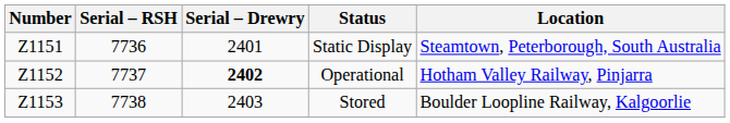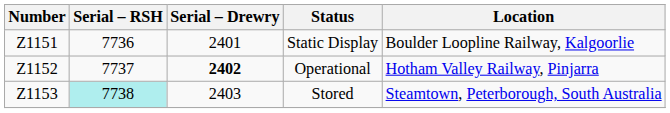Static Display | Location: Steamtown, Peterborough, South Australia -> Boulder Loopline Railway, Kalgoorlie
Stored | Serial – RSH: no background -> paleturquoise background
Stored | Location: Boulder Loopline Railway, Kalgoorlie -> Steamtown, Peterborough, South Australia
